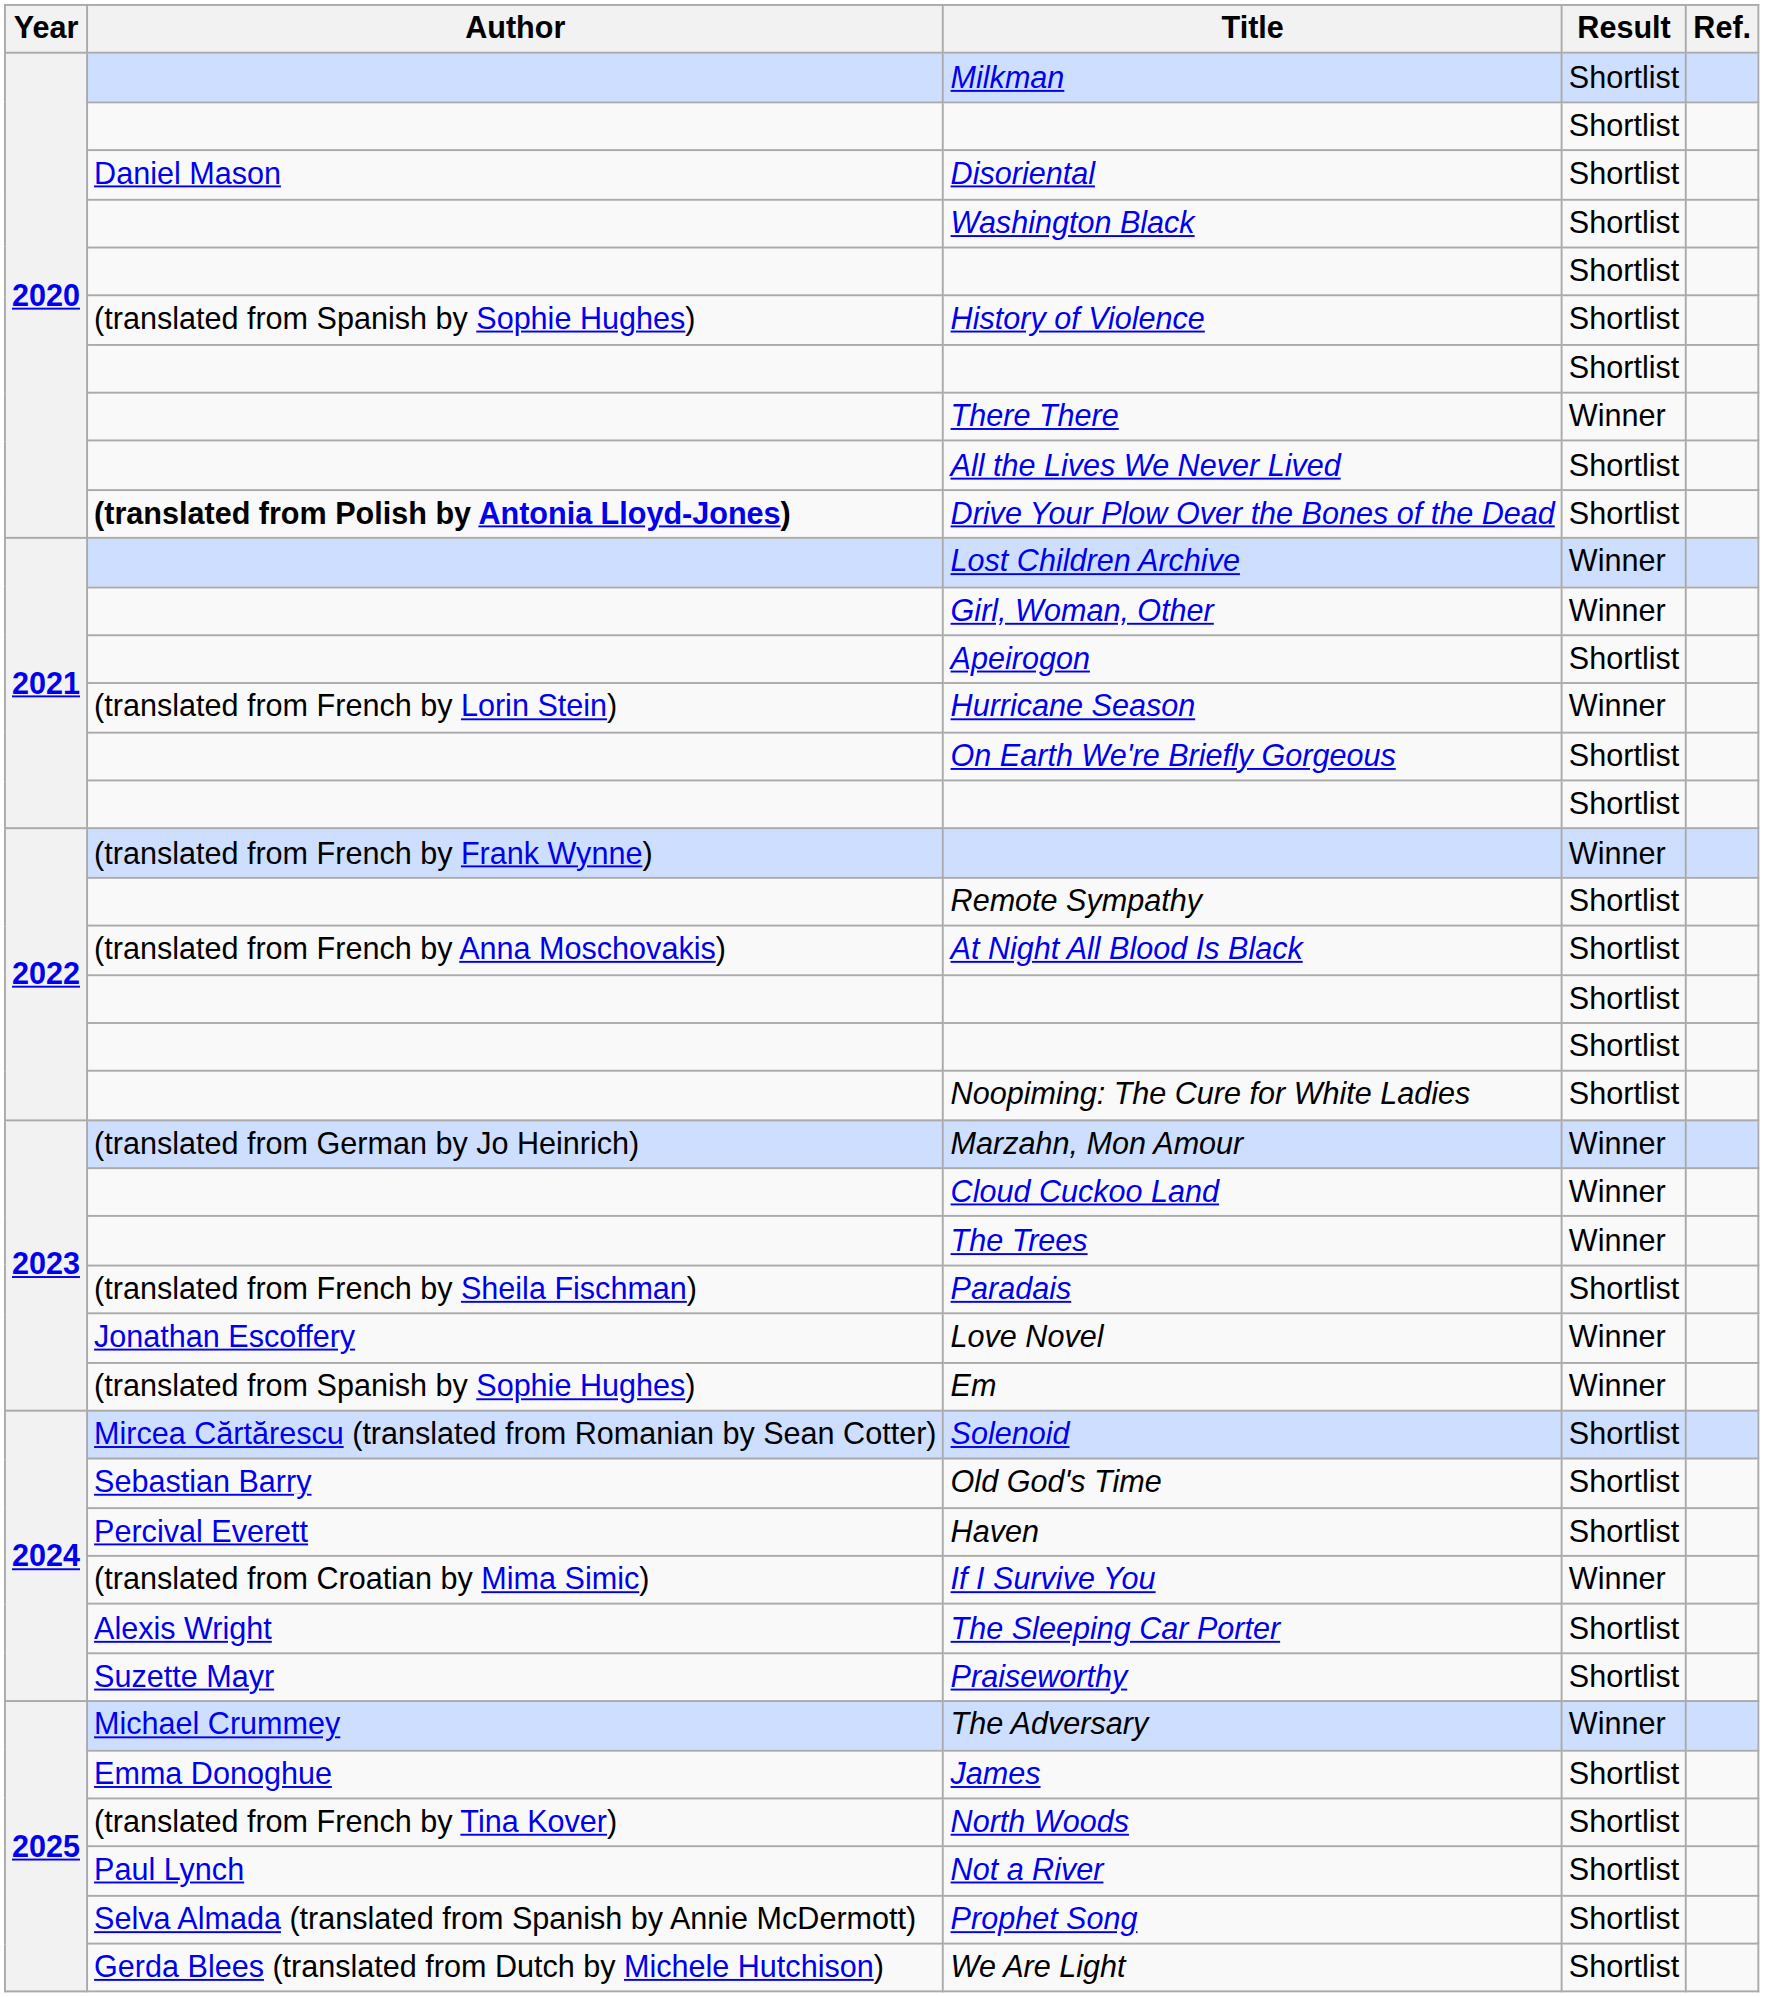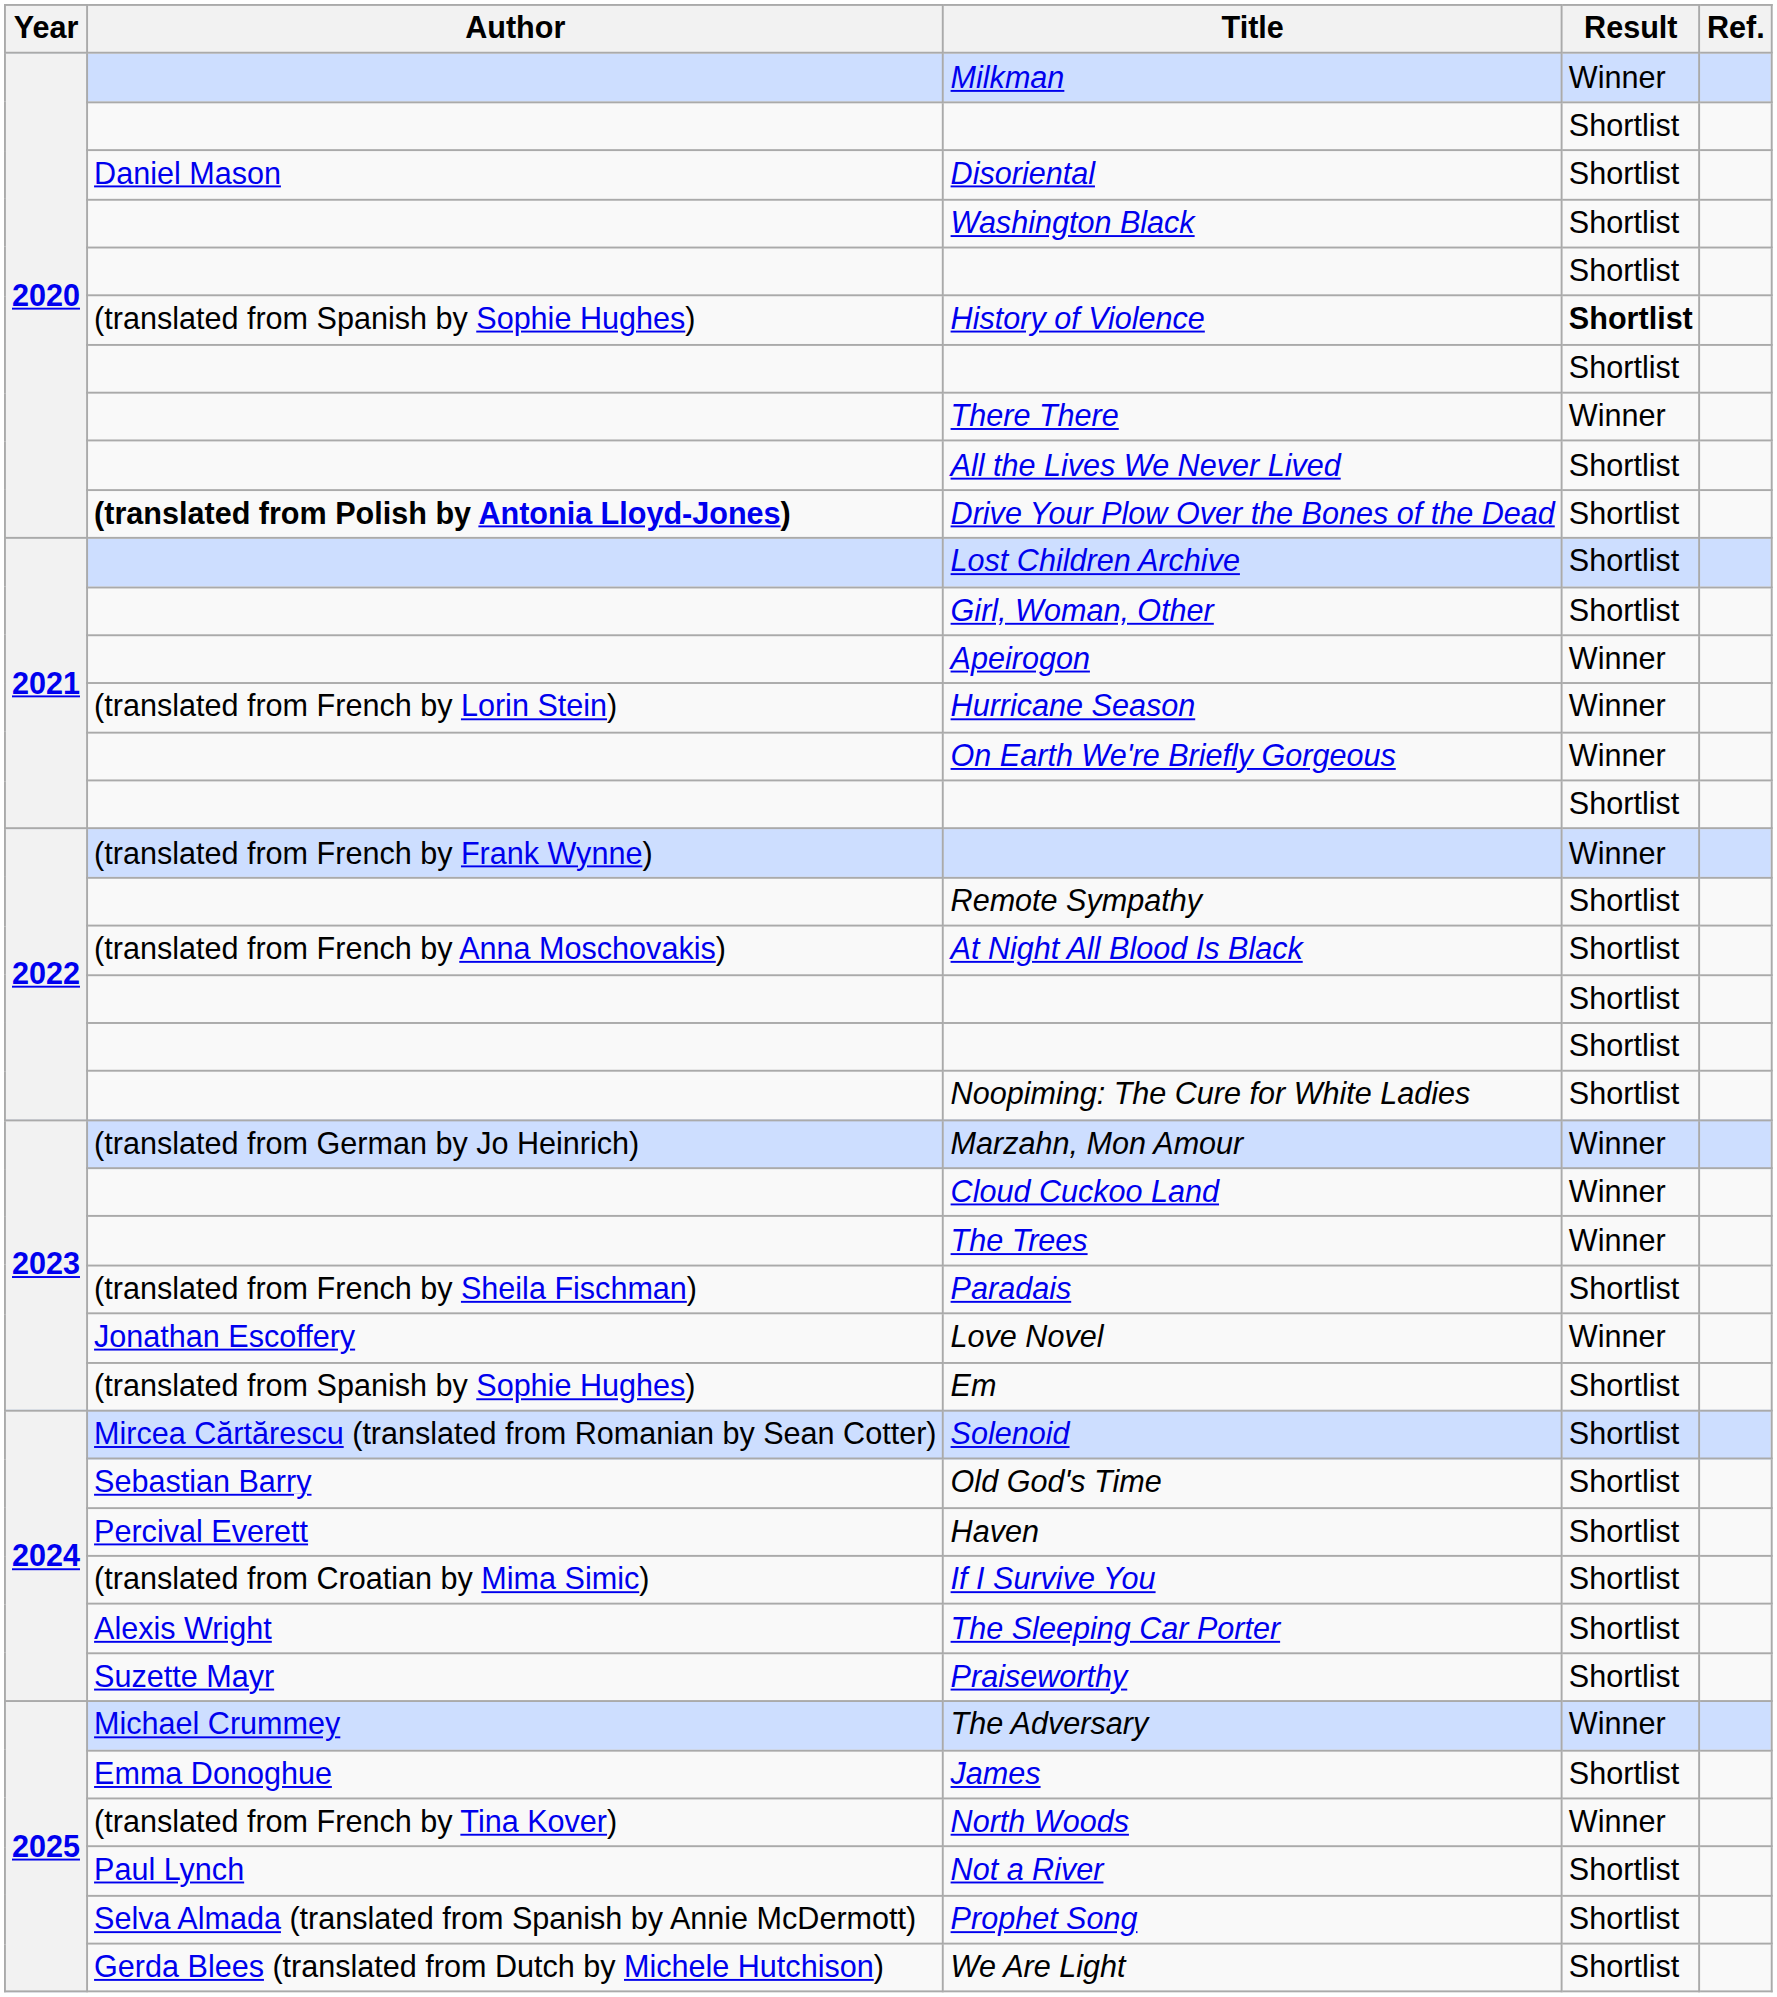Milkman | Result: Shortlist -> Winner
History of Violence | Result: normal -> bold
Lost Children Archive | Result: Winner -> Shortlist
Girl, Woman, Other | Result: Winner -> Shortlist
Apeirogon | Result: Shortlist -> Winner
On Earth We're Briefly Gorgeous | Result: Shortlist -> Winner
Em | Result: Winner -> Shortlist
If I Survive You | Result: Winner -> Shortlist
North Woods | Result: Shortlist -> Winner
